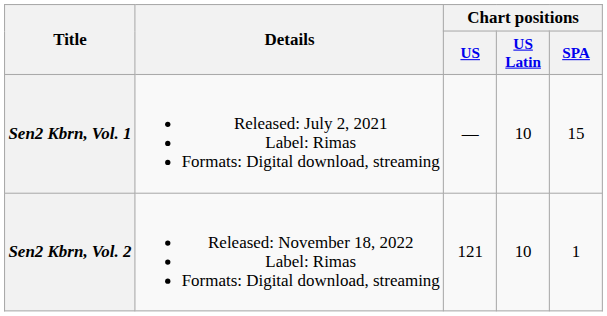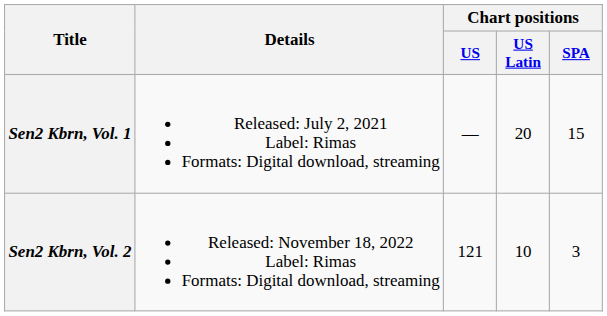Sen2 Kbrn, Vol. 1 | Chart positions / US Latin: 10 -> 20
Sen2 Kbrn, Vol. 2 | Chart positions / SPA: 1 -> 3
